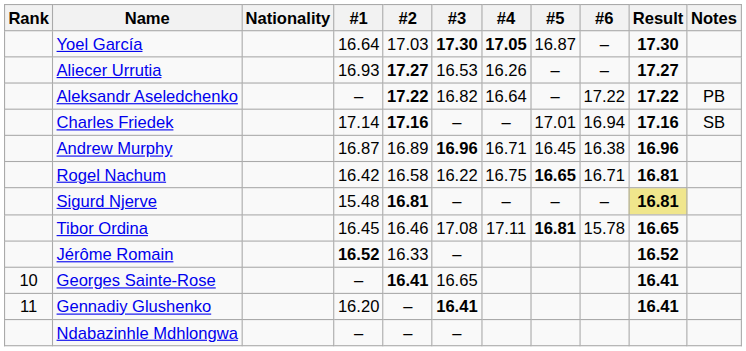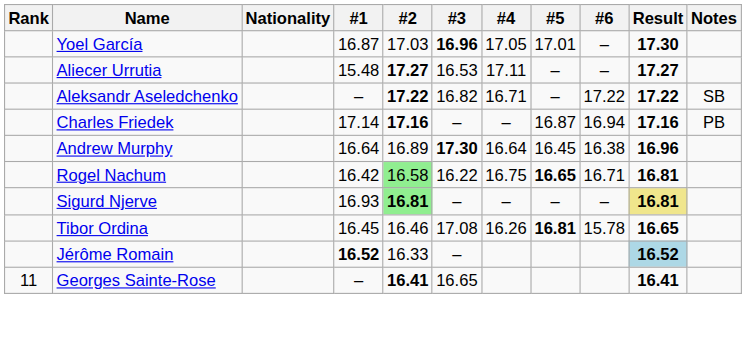Yoel García | #1: 16.64 -> 16.87
Yoel García | #3: 17.30 -> 16.96
Yoel García | #4: bold -> normal
Yoel García | #5: 16.87 -> 17.01
Aliecer Urrutia | #1: 16.93 -> 15.48
Aliecer Urrutia | #4: 16.26 -> 17.11
Aleksandr Aseledchenko | #4: 16.64 -> 16.71
Aleksandr Aseledchenko | Notes: PB -> SB
Charles Friedek | #5: 17.01 -> 16.87
Charles Friedek | Notes: SB -> PB
Andrew Murphy | #1: 16.87 -> 16.64
Andrew Murphy | #3: 16.96 -> 17.30
Andrew Murphy | #4: 16.71 -> 16.64
Rogel Nachum | #2: no background -> lightgreen background
Sigurd Njerve | #1: 15.48 -> 16.93
Sigurd Njerve | #2: no background -> lightgreen background
Tibor Ordina | #4: 17.11 -> 16.26
Jérôme Romain | Result: no background -> lightblue background
Georges Sainte-Rose | Rank: 10 -> 11
- row: 11 | Gennadiy Glushenko | 16.20 | – | 16.41 | 16.41
- row: Ndabazinhle Mdhlongwa | – | – | –
